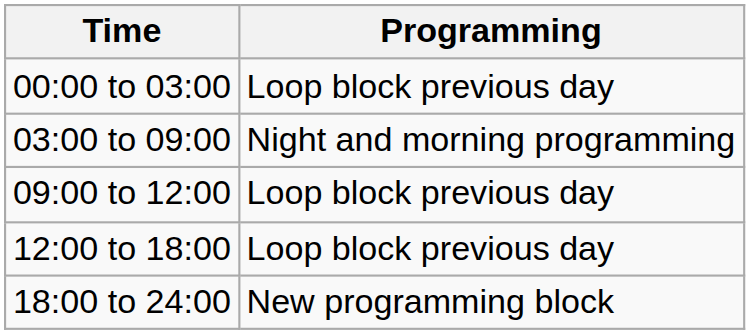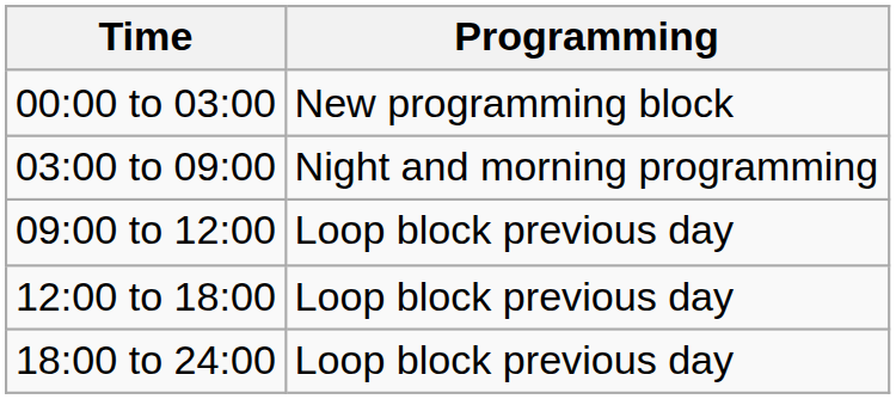00:00 to 03:00 | Programming: Loop block previous day -> New programming block
18:00 to 24:00 | Programming: New programming block -> Loop block previous day
